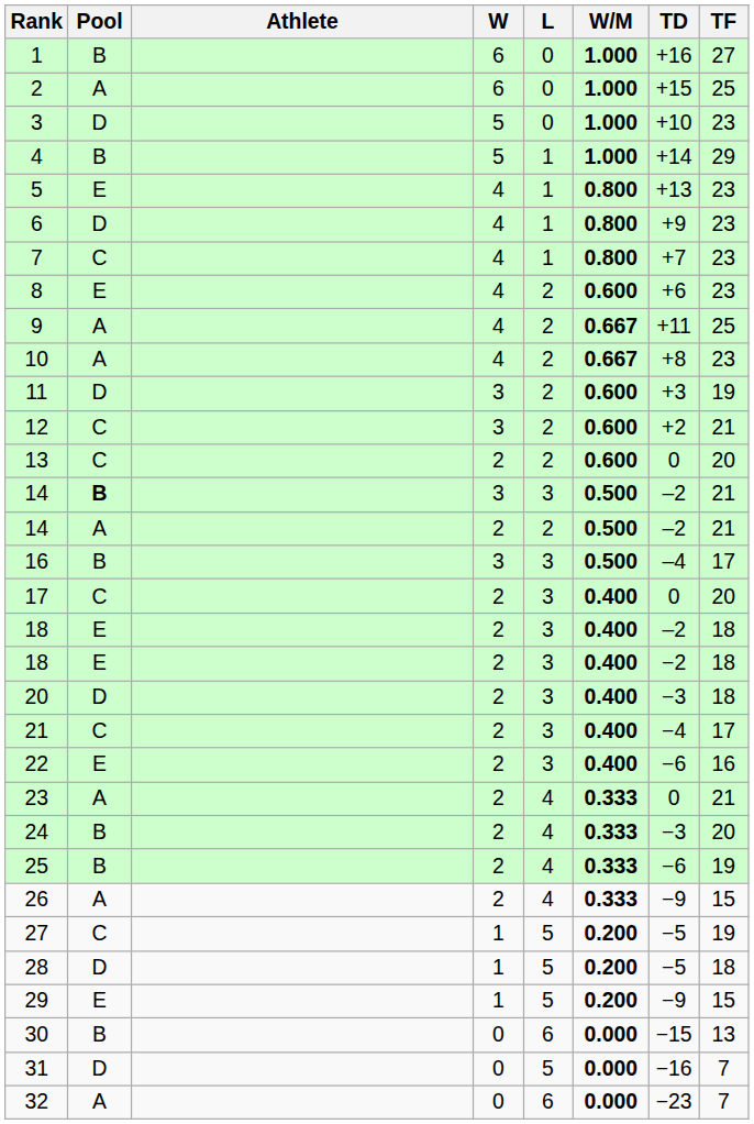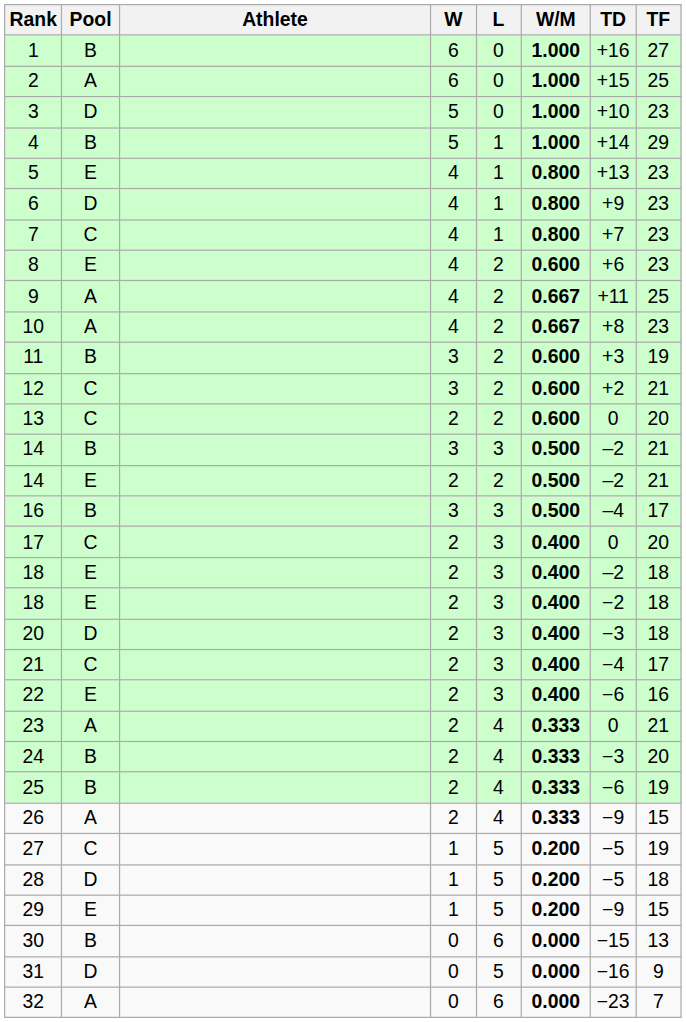11 | Pool: D -> B
14 / 3 | Pool: bold -> normal
14 / 2 | Pool: A -> E
31 | TF: 7 -> 9
